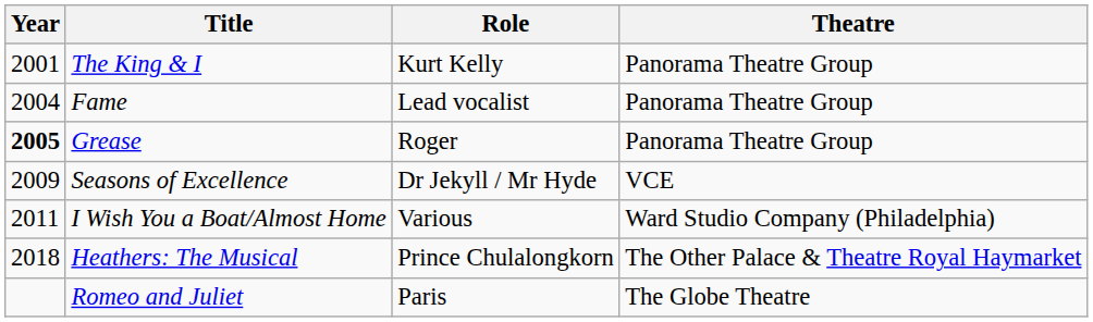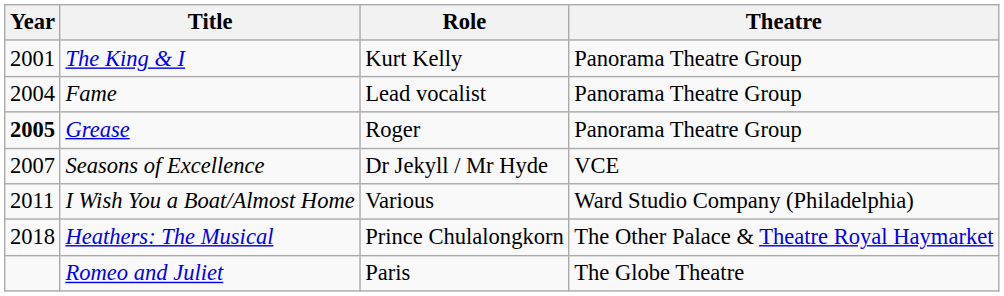Seasons of Excellence | Year: 2009 -> 2007
